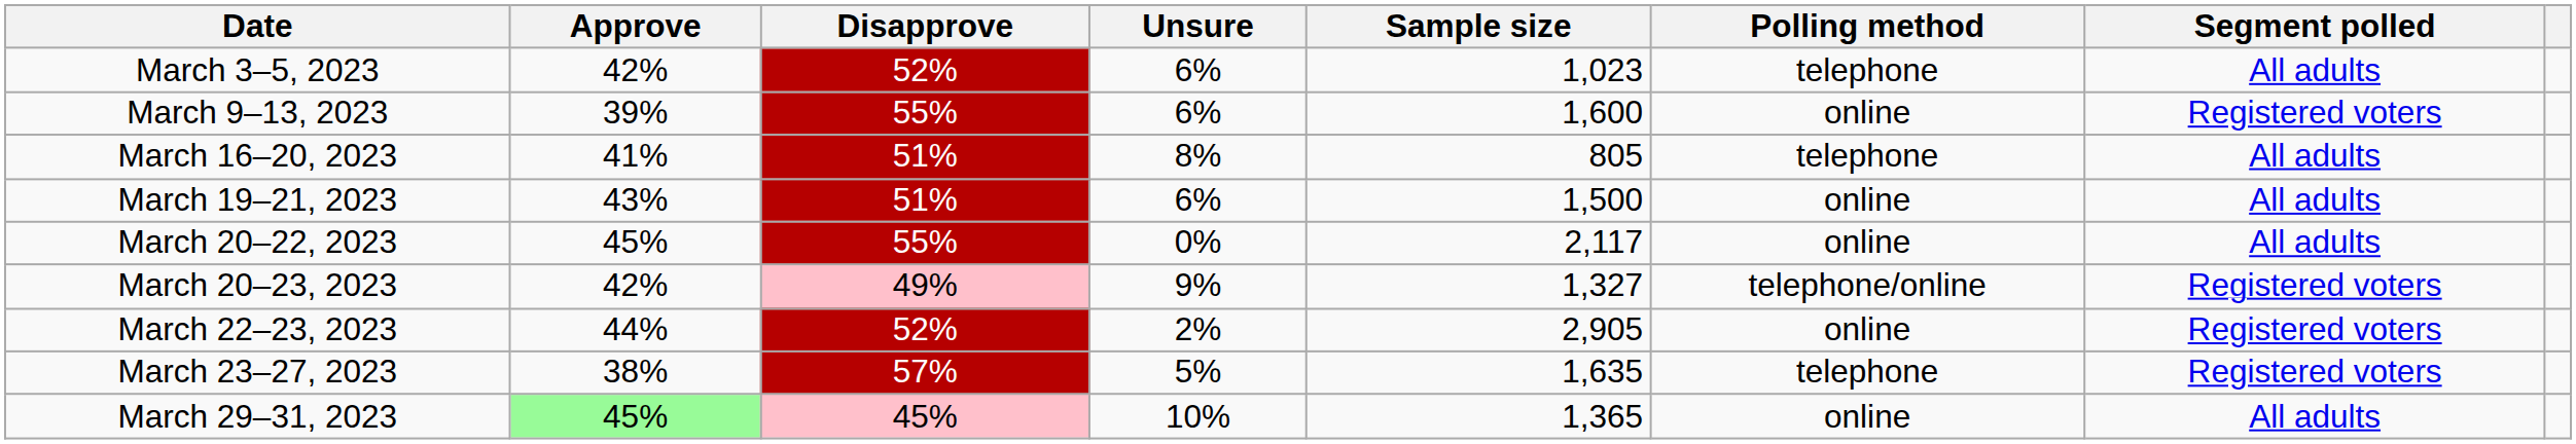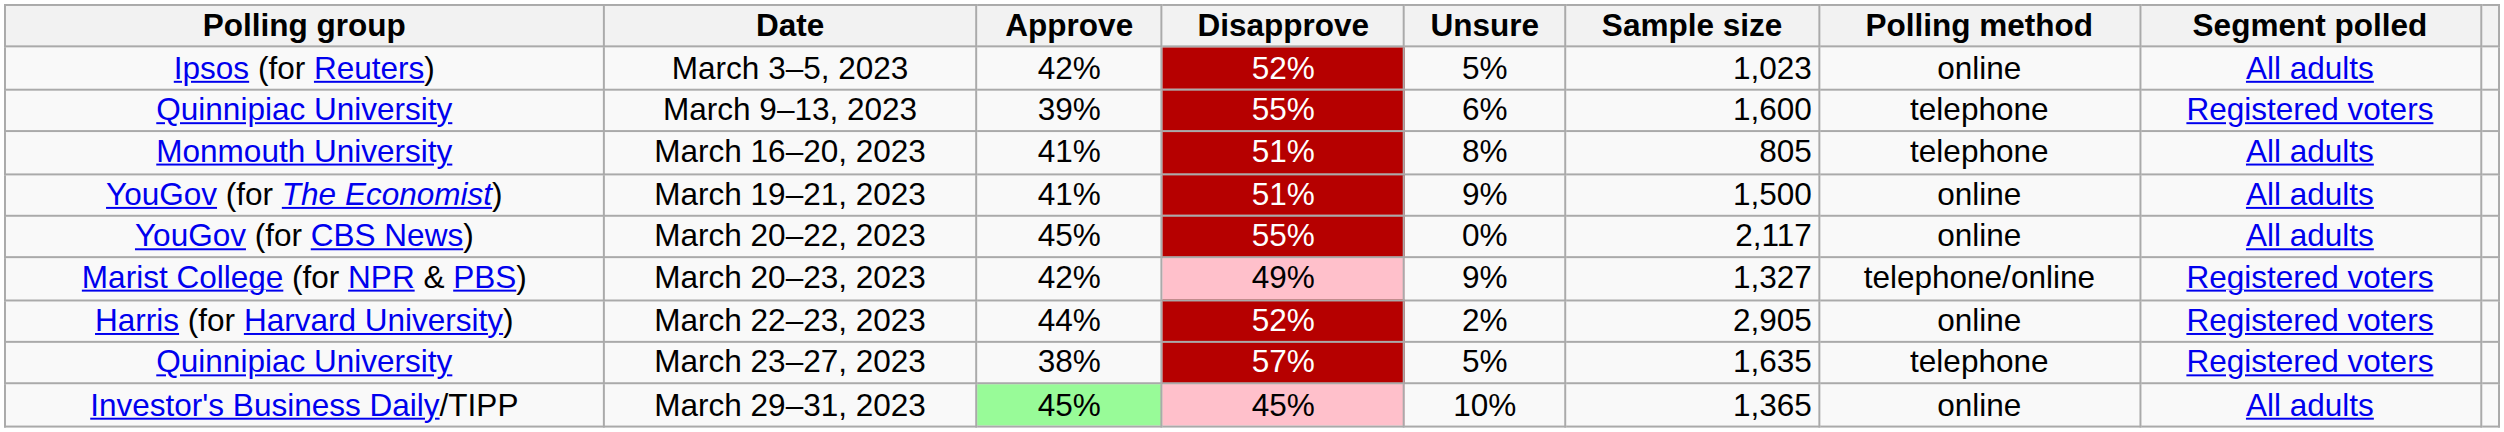+ column: Polling group | Ipsos (for Reuters) | Quinnipiac University | Monmouth University | YouGov (for The Economist) | YouGov (for CBS News) | Marist College (for NPR & PBS) | Harris (for Harvard University) | Quinnipiac University | Investor's Business Daily/TIPP
March 3–5, 2023 | Unsure: 6% -> 5%
March 3–5, 2023 | Polling method: telephone -> online
March 9–13, 2023 | Polling method: online -> telephone
March 19–21, 2023 | Approve: 43% -> 41%
March 19–21, 2023 | Unsure: 6% -> 9%
